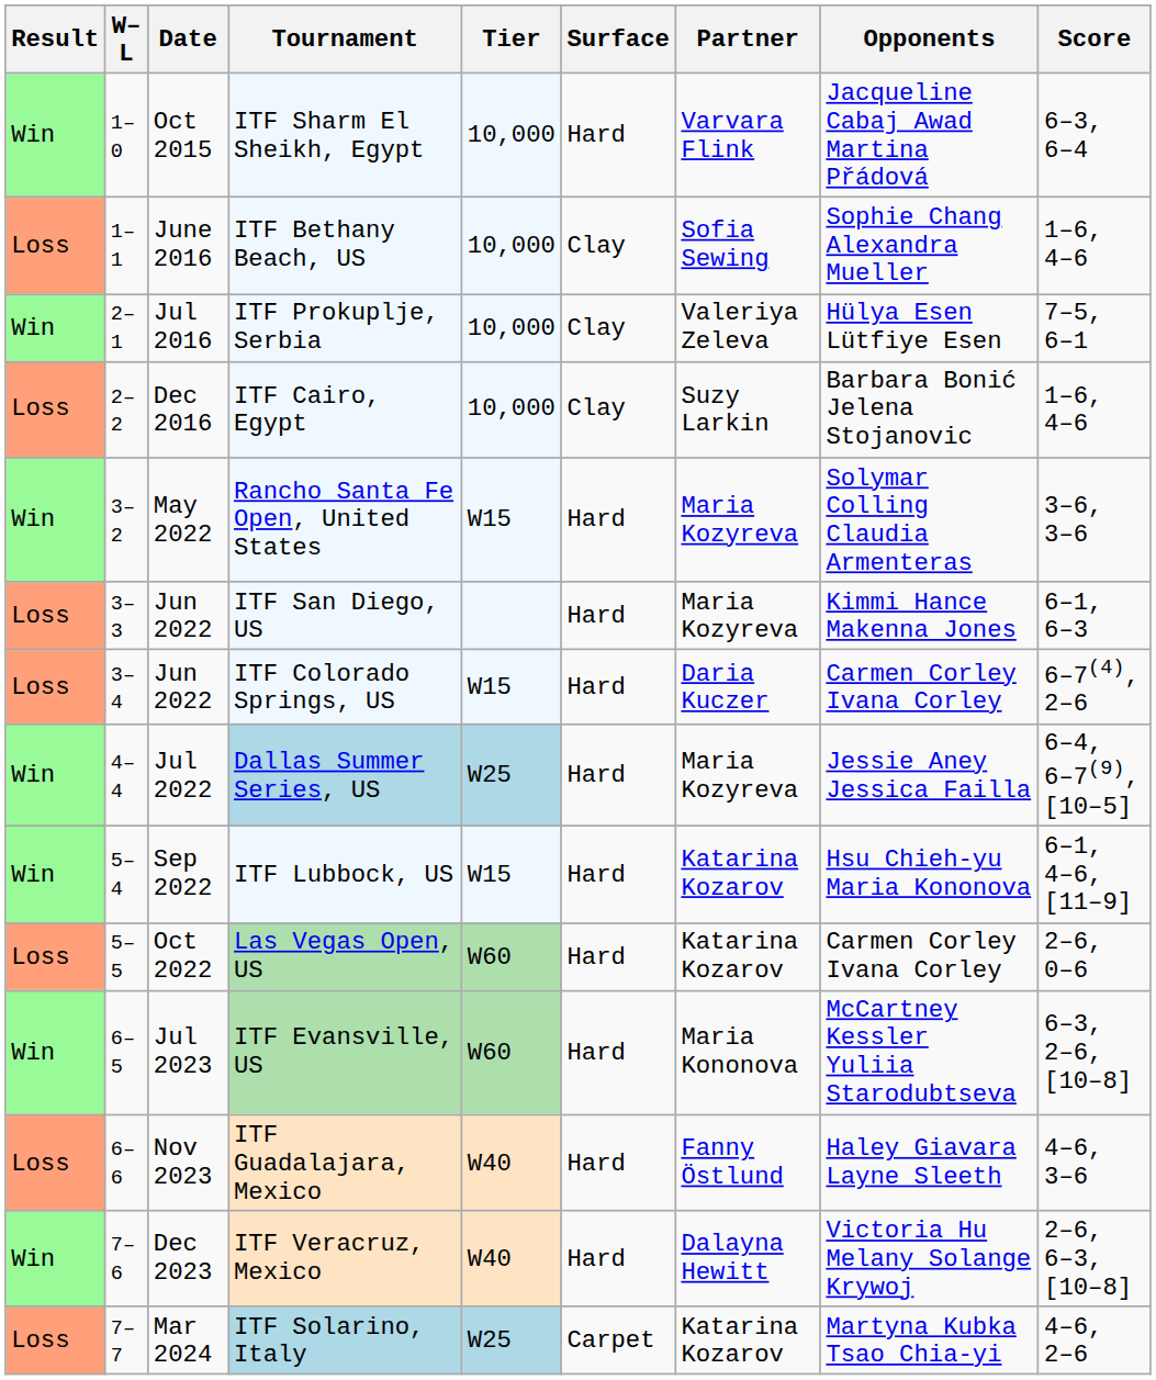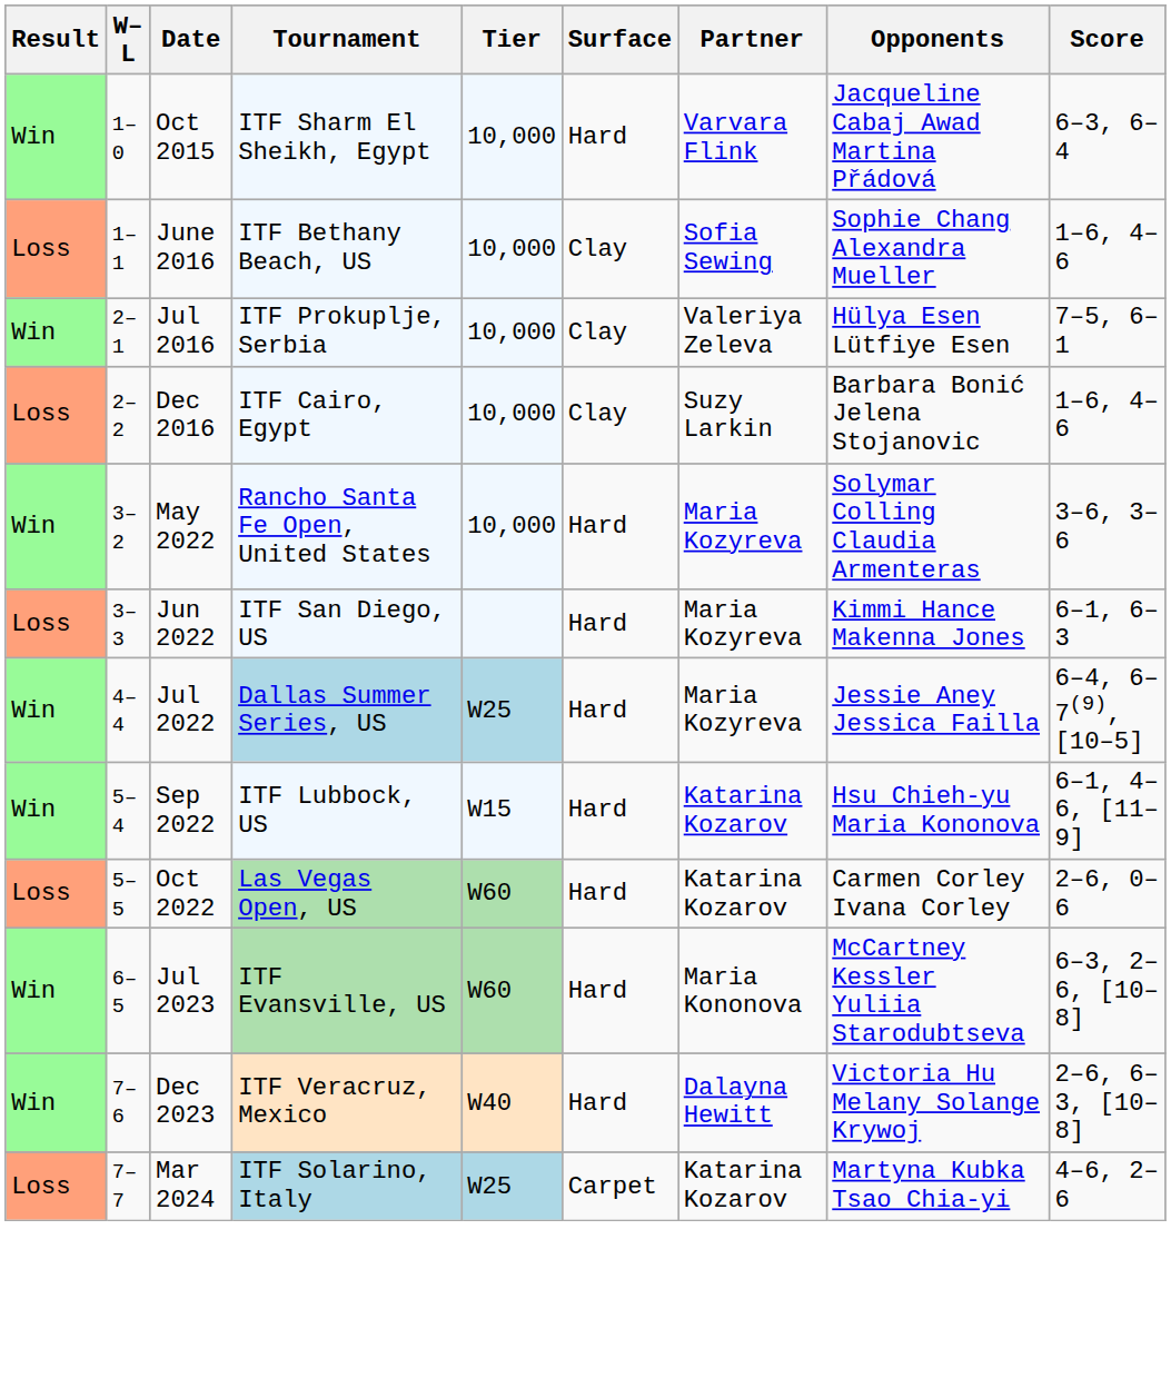Rancho Santa Fe Open, United States | Tier: W15 -> 10,000
- row: Loss | 3–4 | Jun 2022 | ITF Colorado Springs, US | W15 | Hard | Daria Kuczer | Carmen Corley Ivana Corley | 6–7(4), 2–6
- row: Loss | 6–6 | Nov 2023 | ITF Guadalajara, Mexico | W40 | Hard | Fanny Östlund | Haley Giavara Layne Sleeth | 4–6, 3–6
